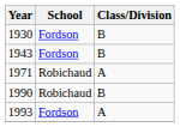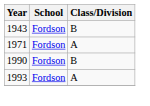- row: 1930 | Fordson | B
1971 | School: Robichaud -> Fordson
1990 | School: Robichaud -> Fordson
